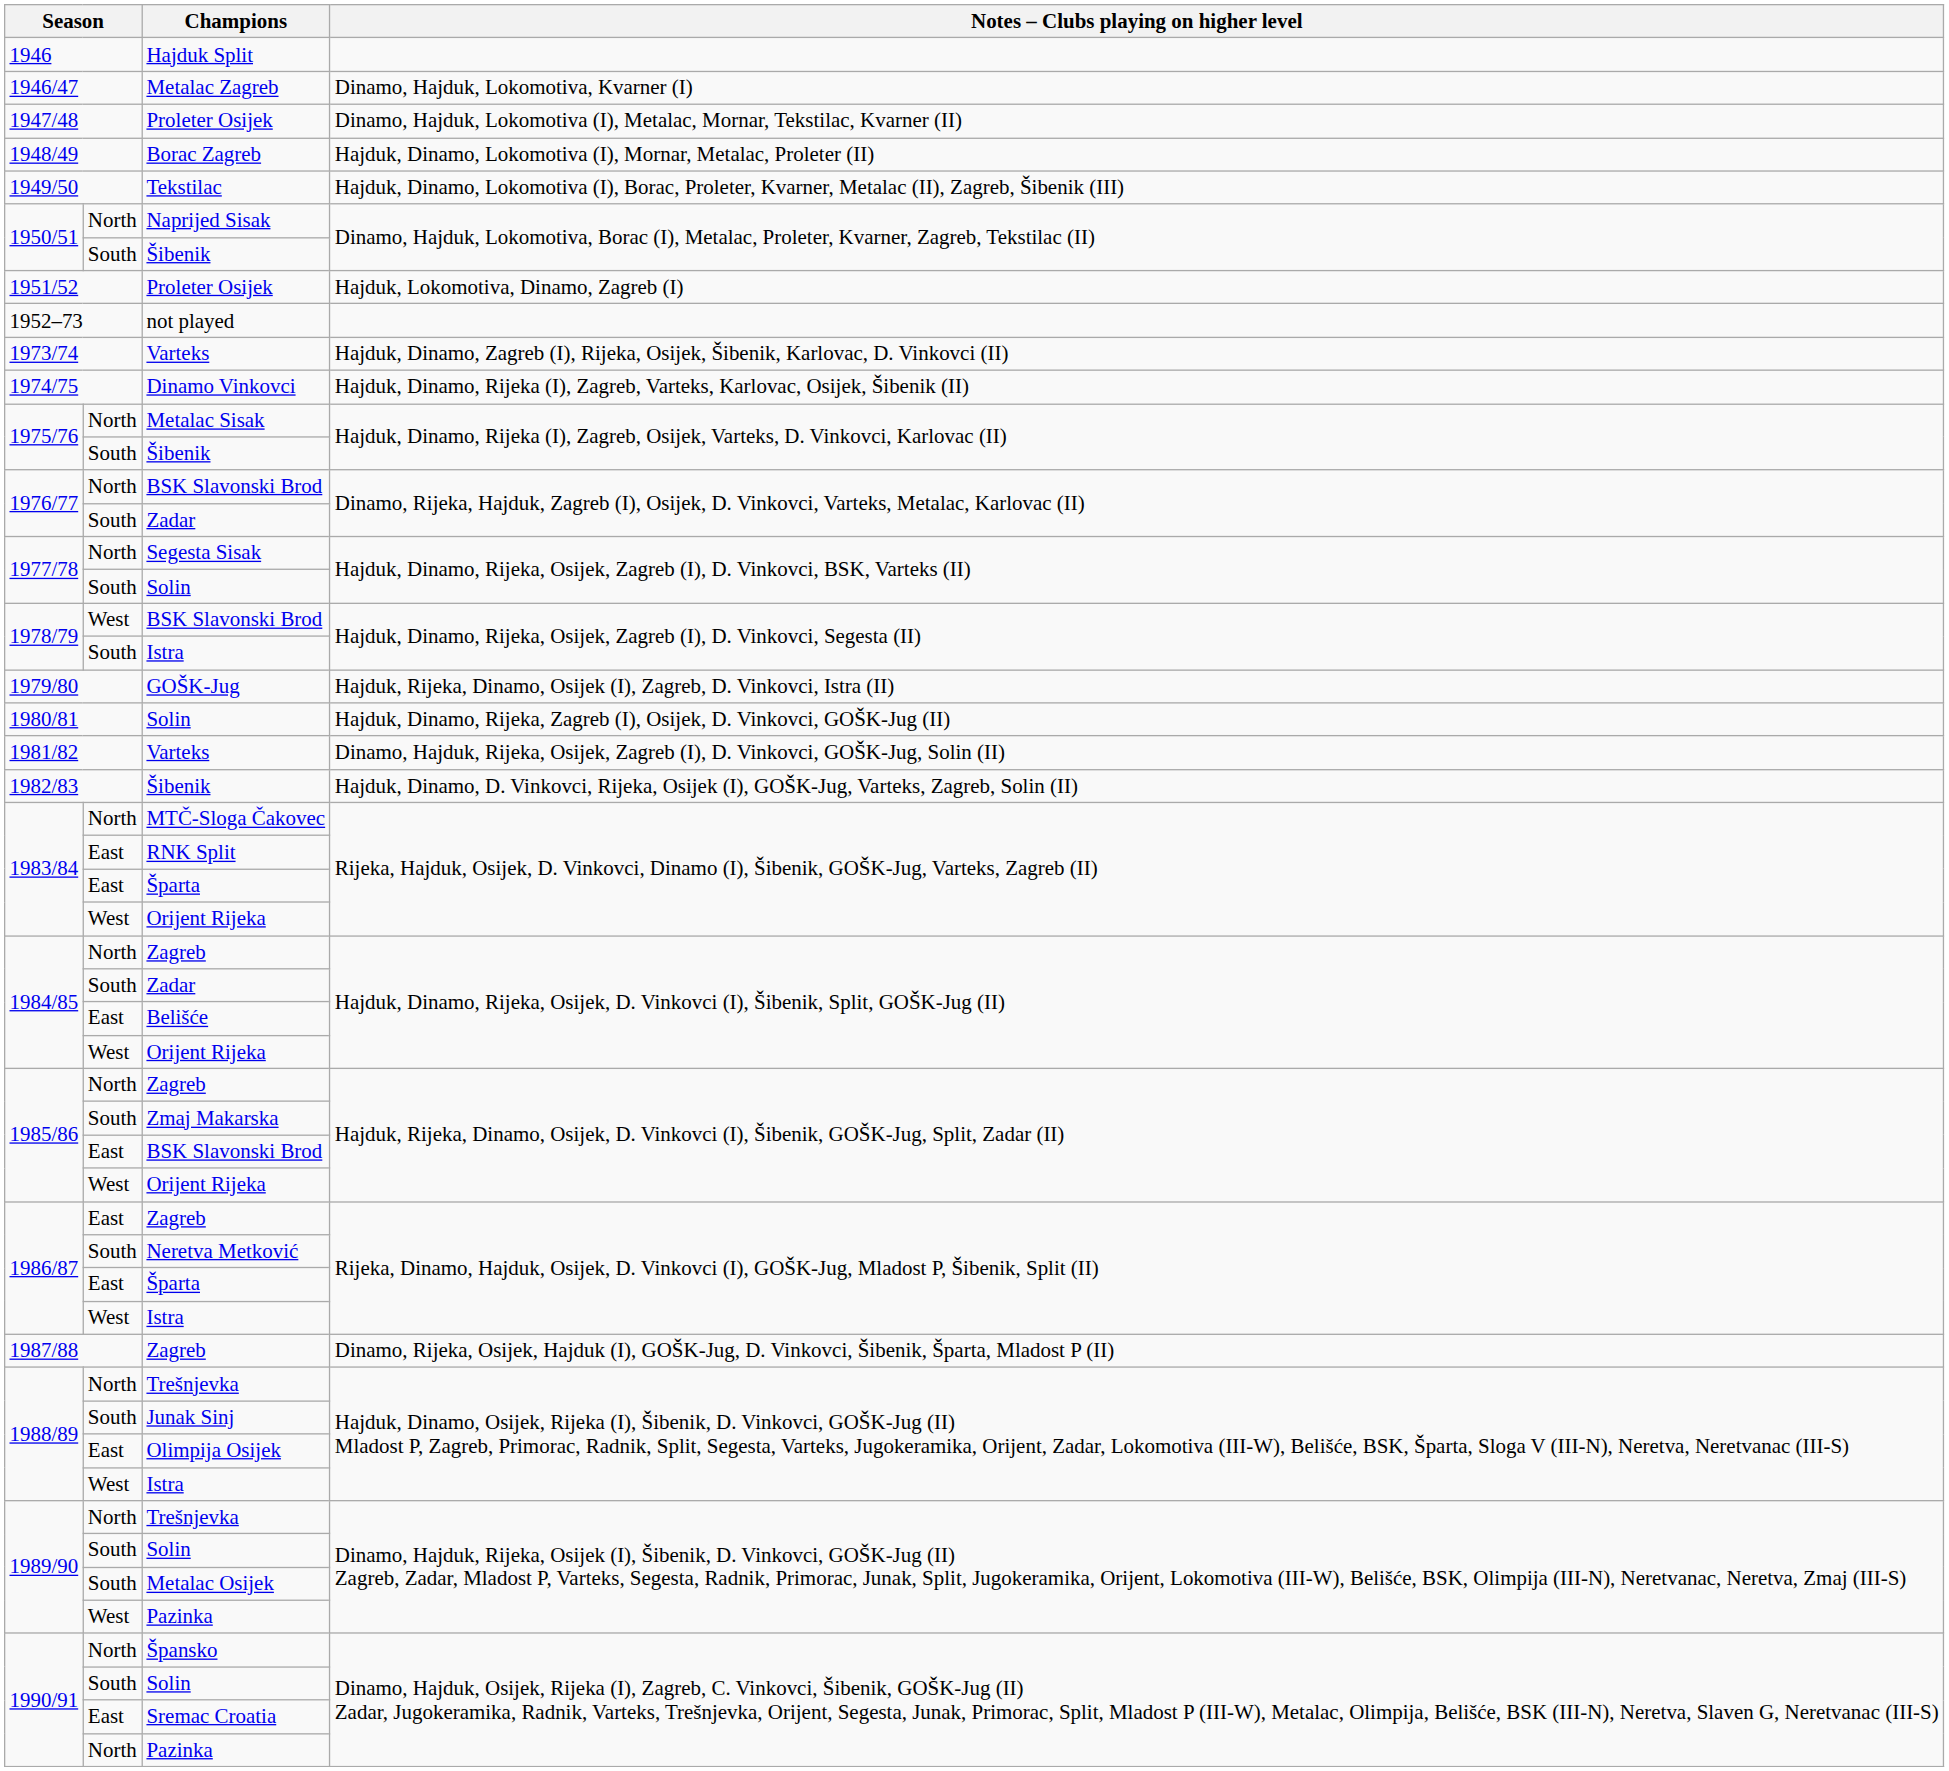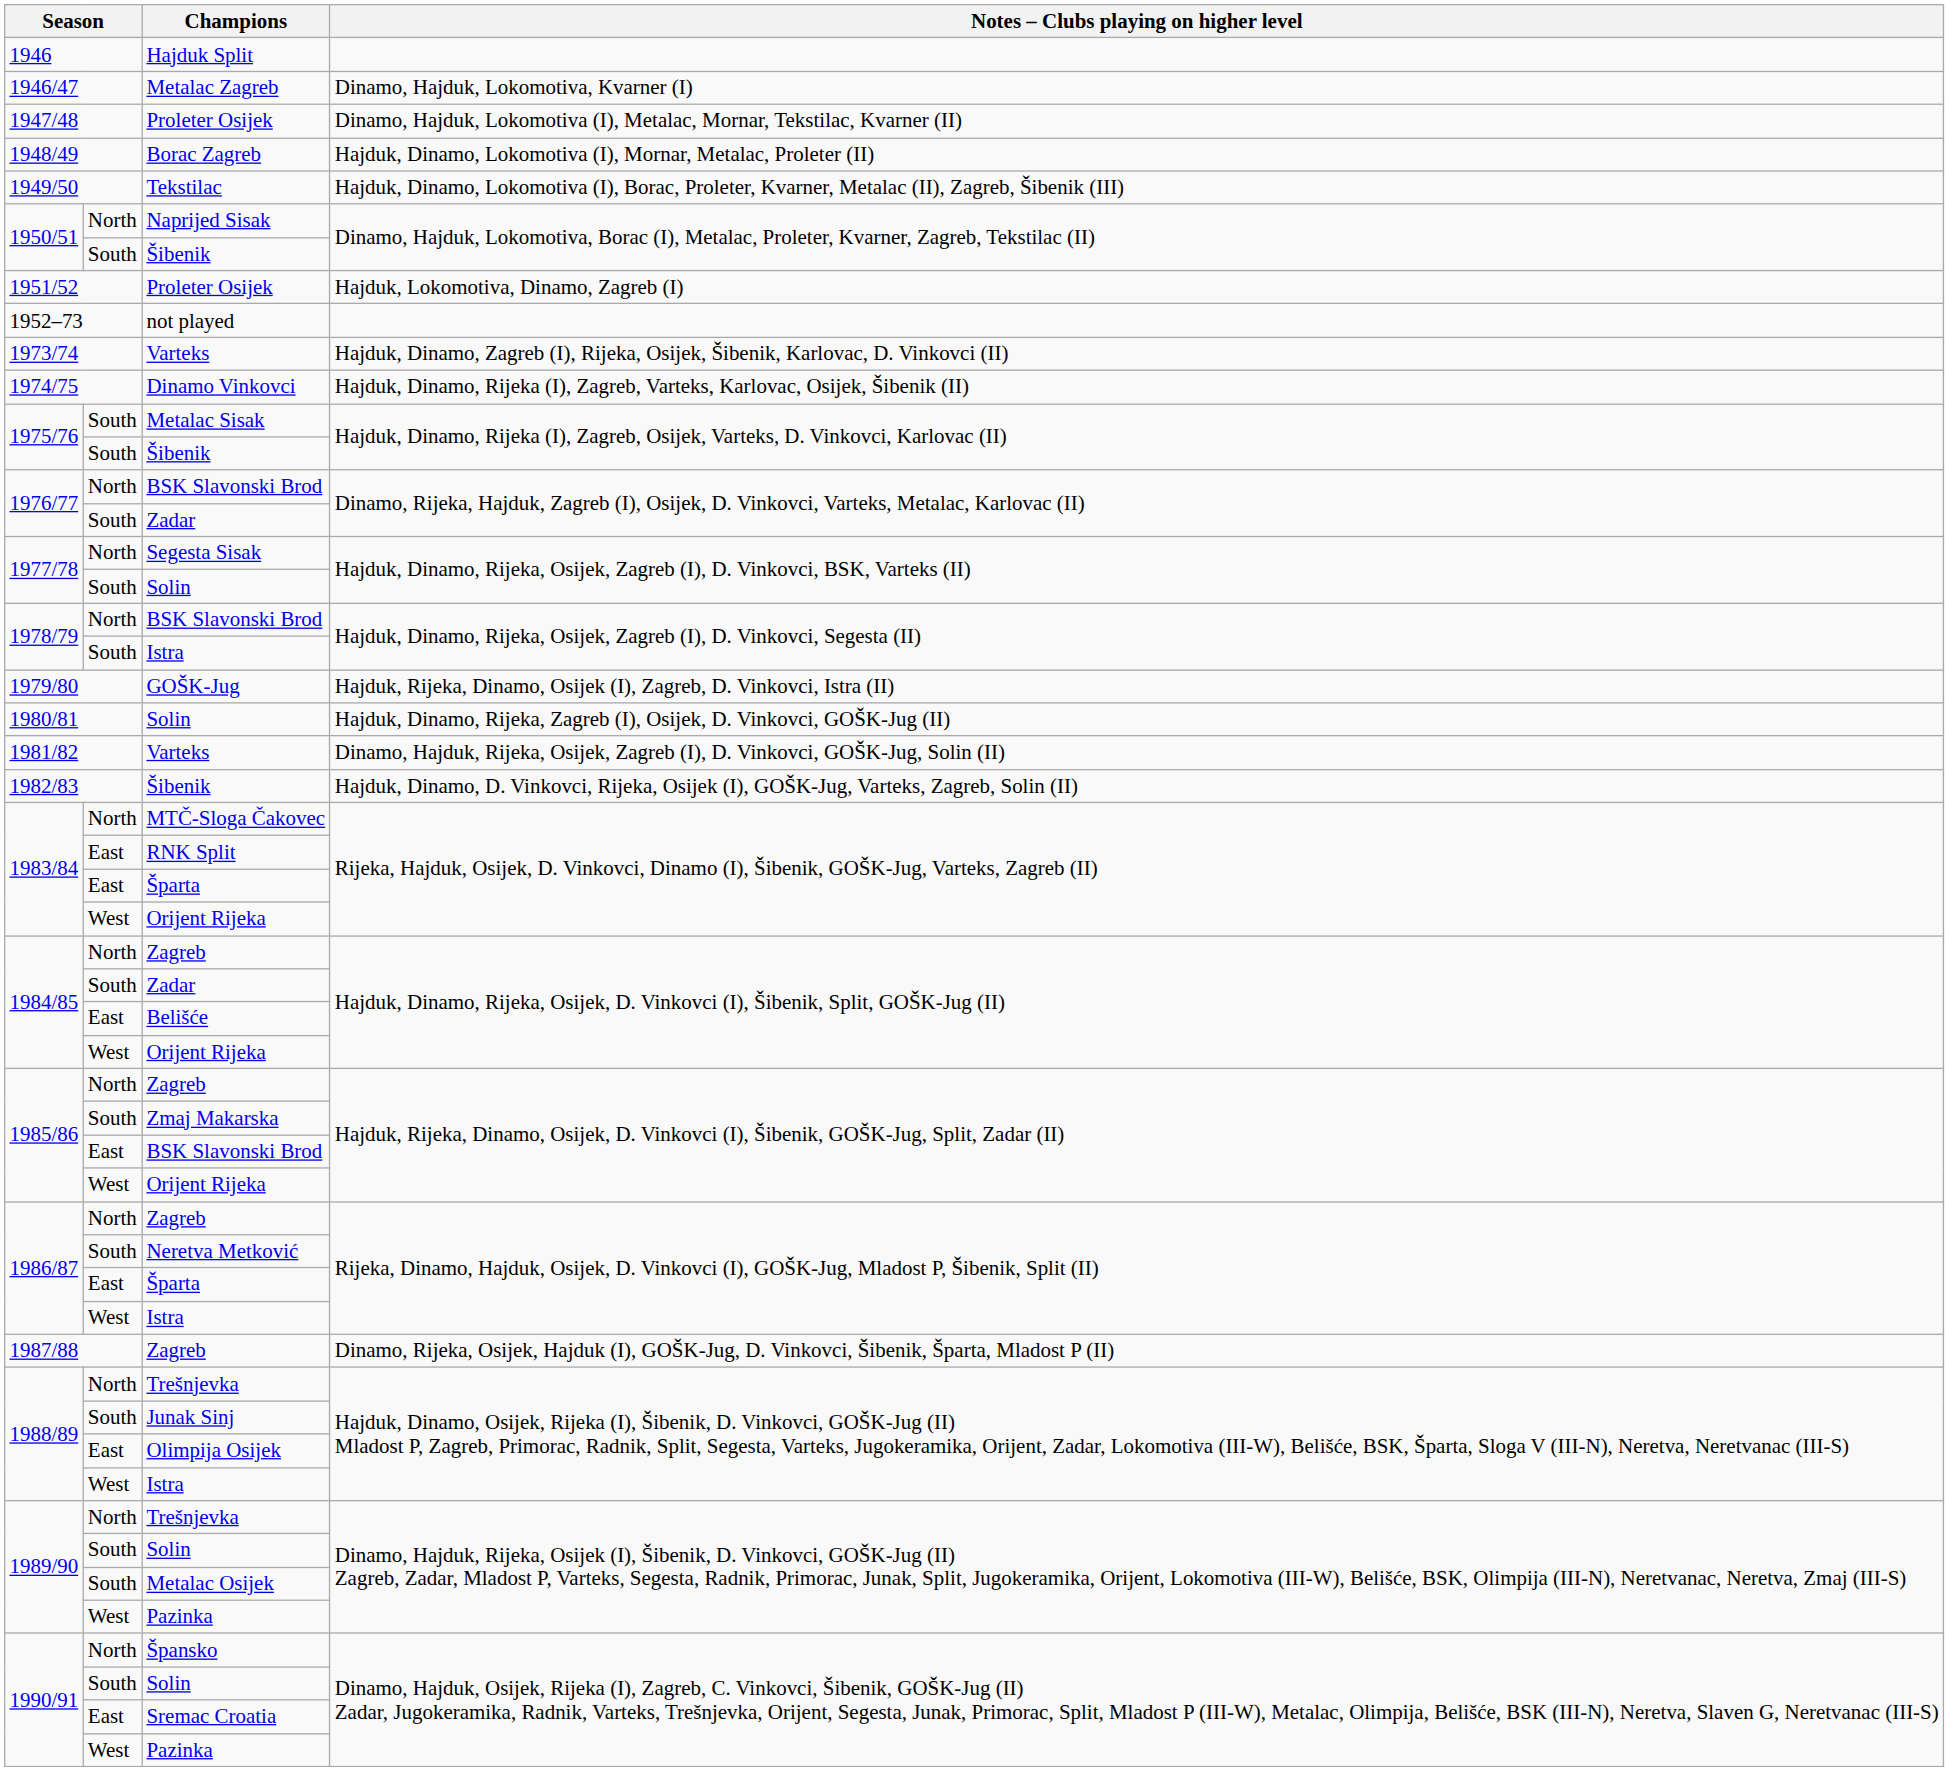Metalac Sisak | column 2: North -> South
1978/79 / BSK Slavonski Brod | column 2: West -> North
1986/87 / Zagreb | column 2: East -> North
1990/91 / Pazinka | column 2: North -> West
